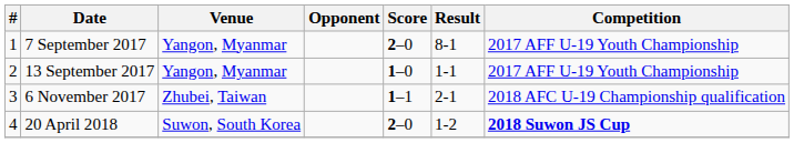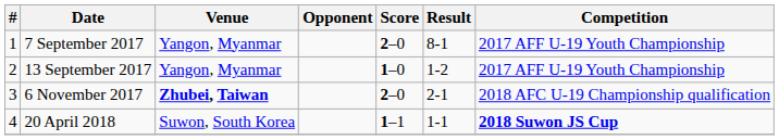13 September 2017 | Result: 1-1 -> 1-2
6 November 2017 | Venue: normal -> bold
6 November 2017 | Score: 1–1 -> 2–0
20 April 2018 | Score: 2–0 -> 1–1
20 April 2018 | Result: 1-2 -> 1-1
